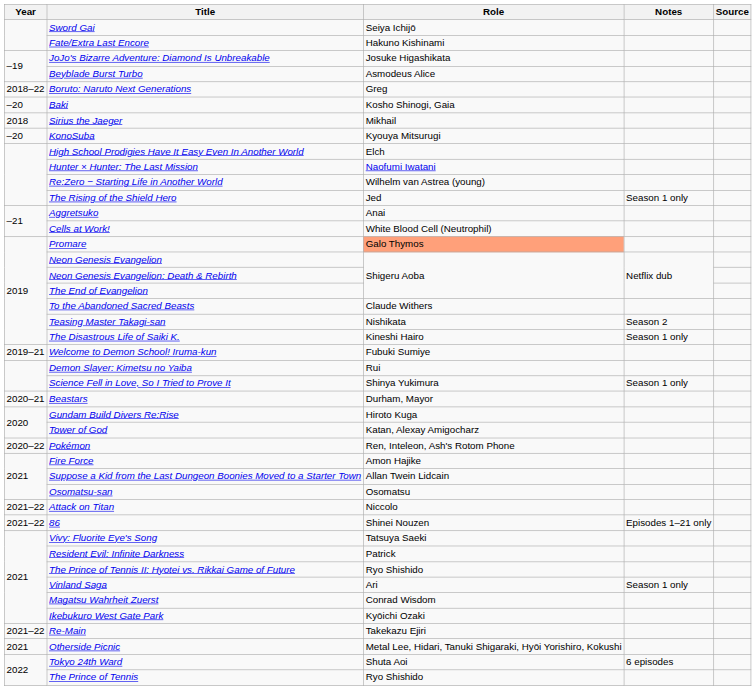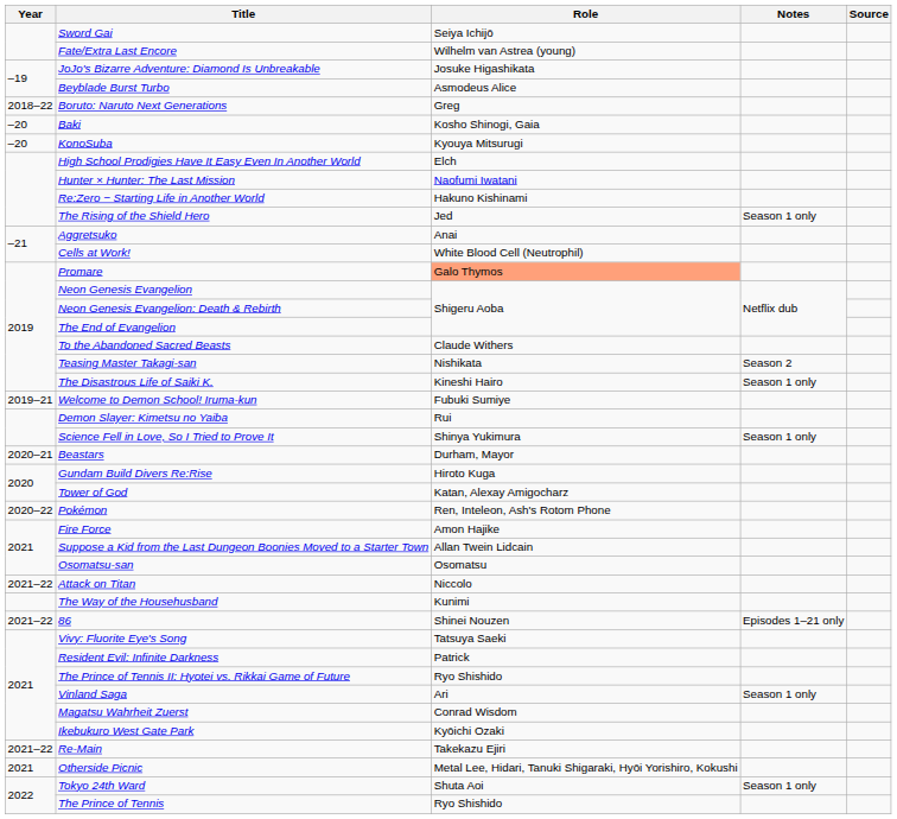Fate/Extra Last Encore | Role: Hakuno Kishinami -> Wilhelm van Astrea (young)
- row: 2018 | Sirius the Jaeger | Mikhail
Re:Zero − Starting Life in Another World | Role: Wilhelm van Astrea (young) -> Hakuno Kishinami
+ row: The Way of the Househusband | Kunimi
Tokyo 24th Ward | Notes: 6 episodes -> Season 1 only
